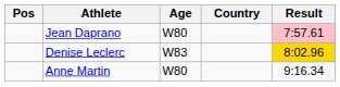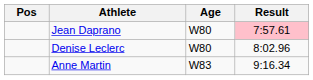- column: Country
Denise Leclerc | Age: W83 -> W80
Denise Leclerc | Result: gold background -> no background
Anne Martin | Age: W80 -> W83
